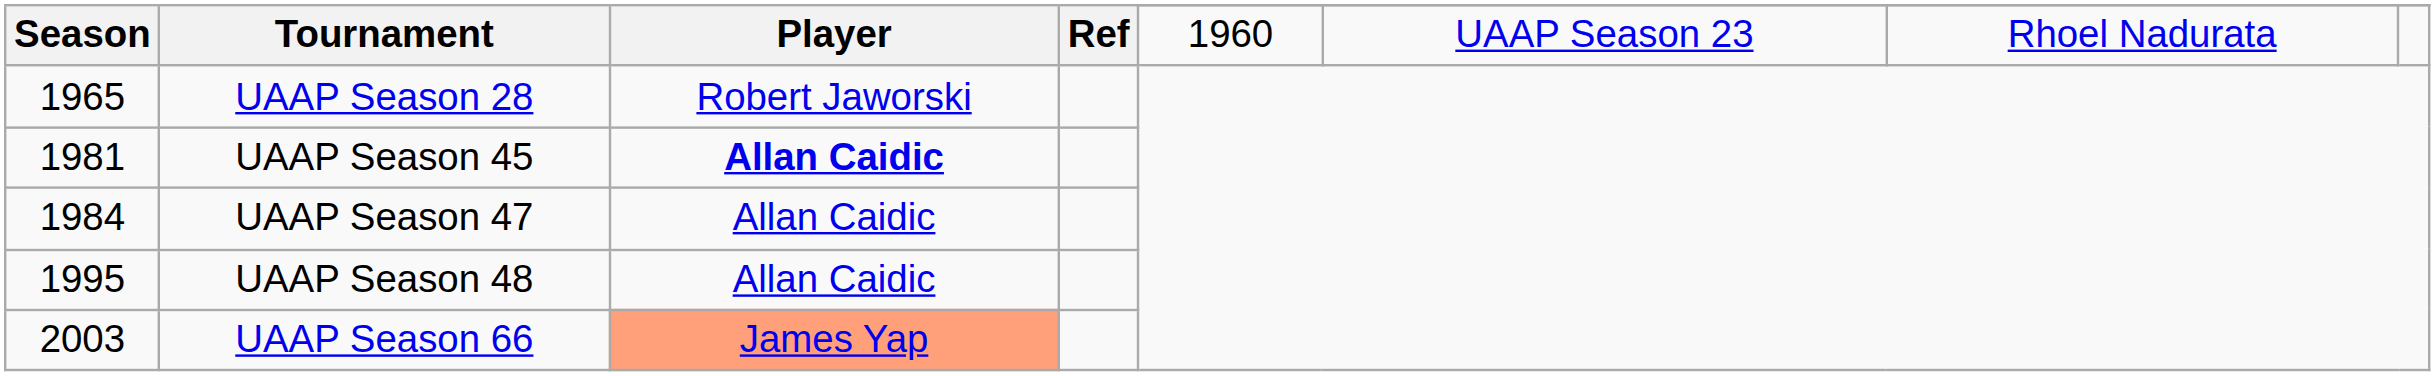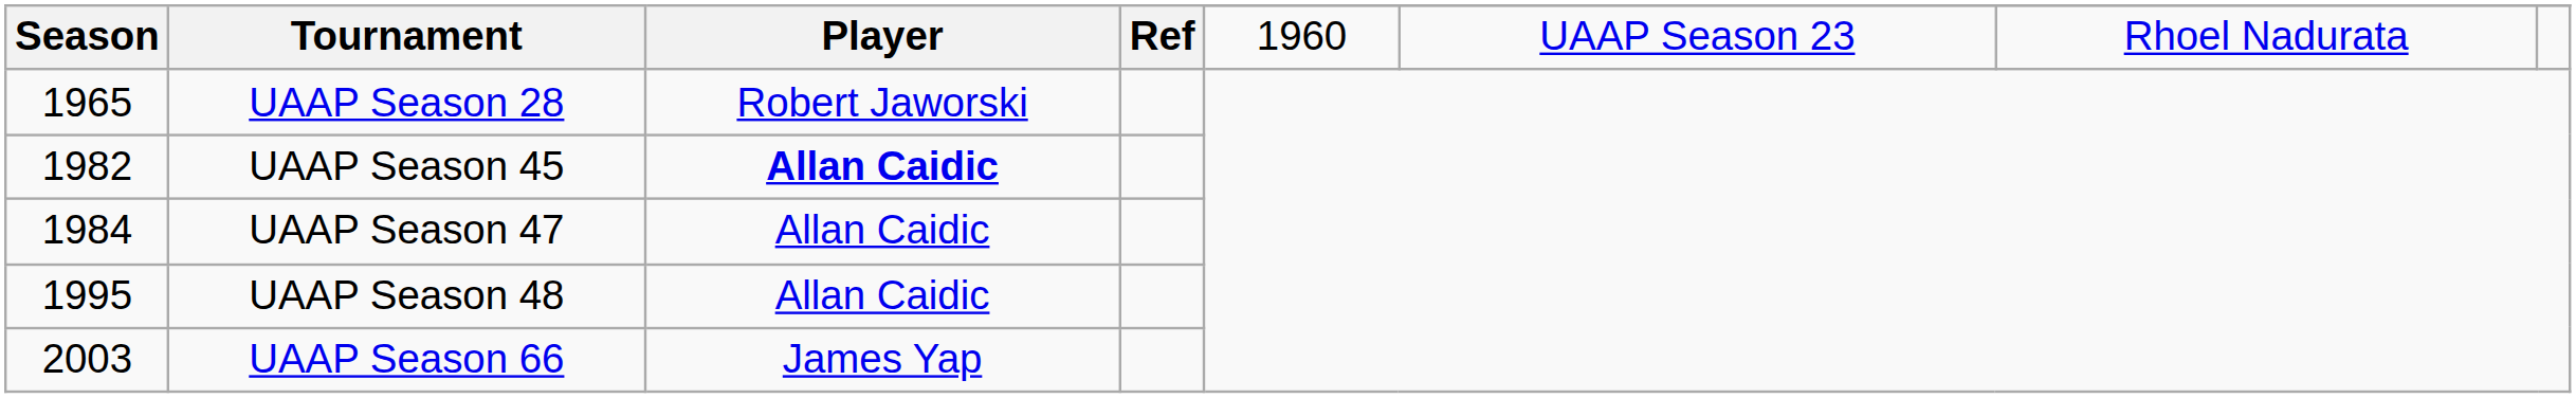UAAP Season 45 | Season: 1981 -> 1982
UAAP Season 66 | Player: lightsalmon background -> no background
